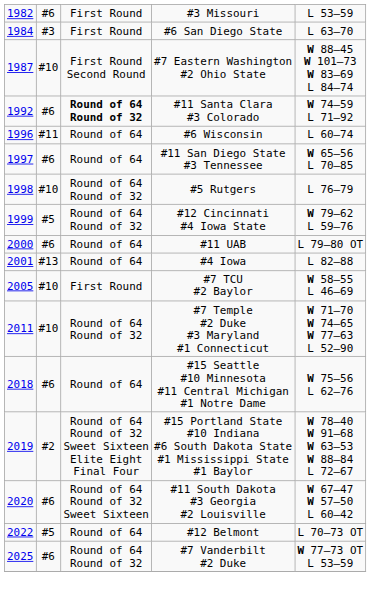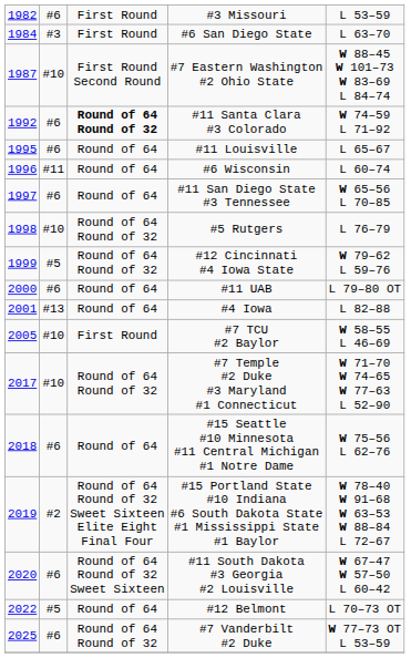+ row: 1995 | #6 | Round of 64 | #11 Louisville | L 65–67
#7 Temple #2 Duke #3 Maryland #1 Connecticut | column 1: 2011 -> 2017
